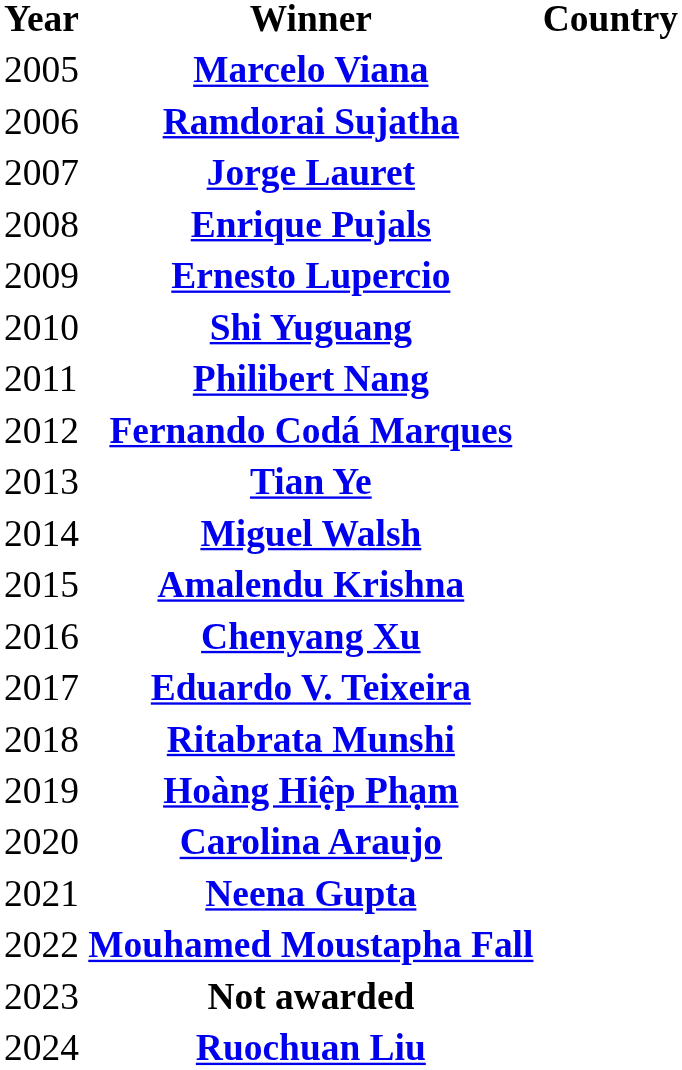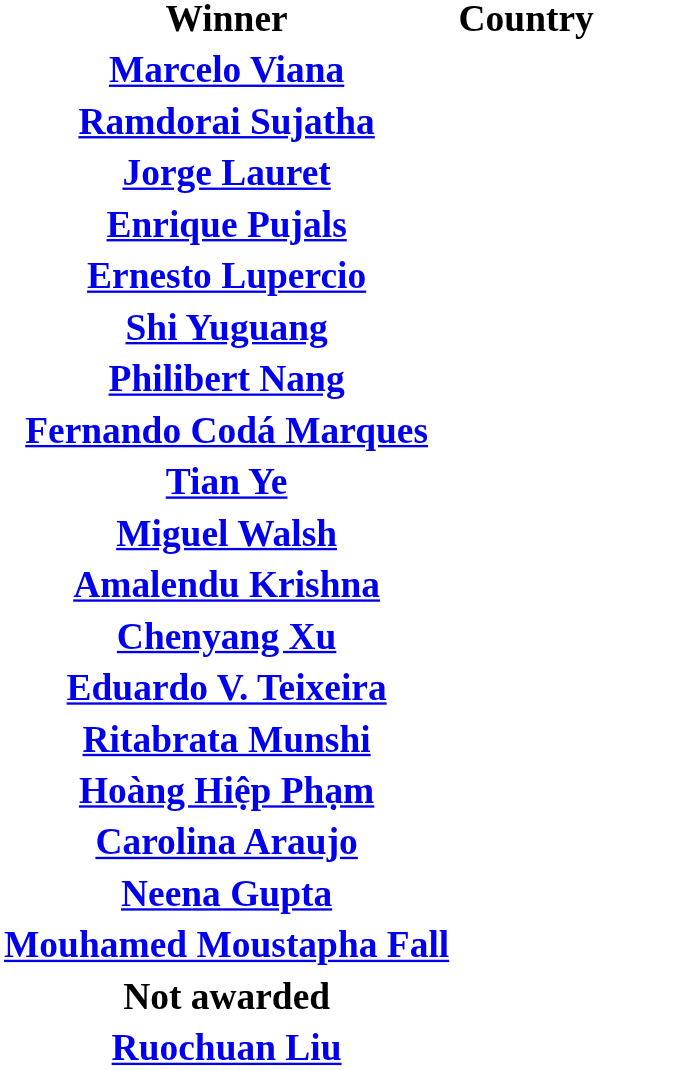- column: Year | 2005 | 2006 | 2007 | 2008 | 2009 | 2010 | 2011 | 2012 | 2013 | 2014 | 2015 | 2016 | 2017 | 2018 | 2019 | 2020 | 2021 | 2022 | 2023 | 2024
